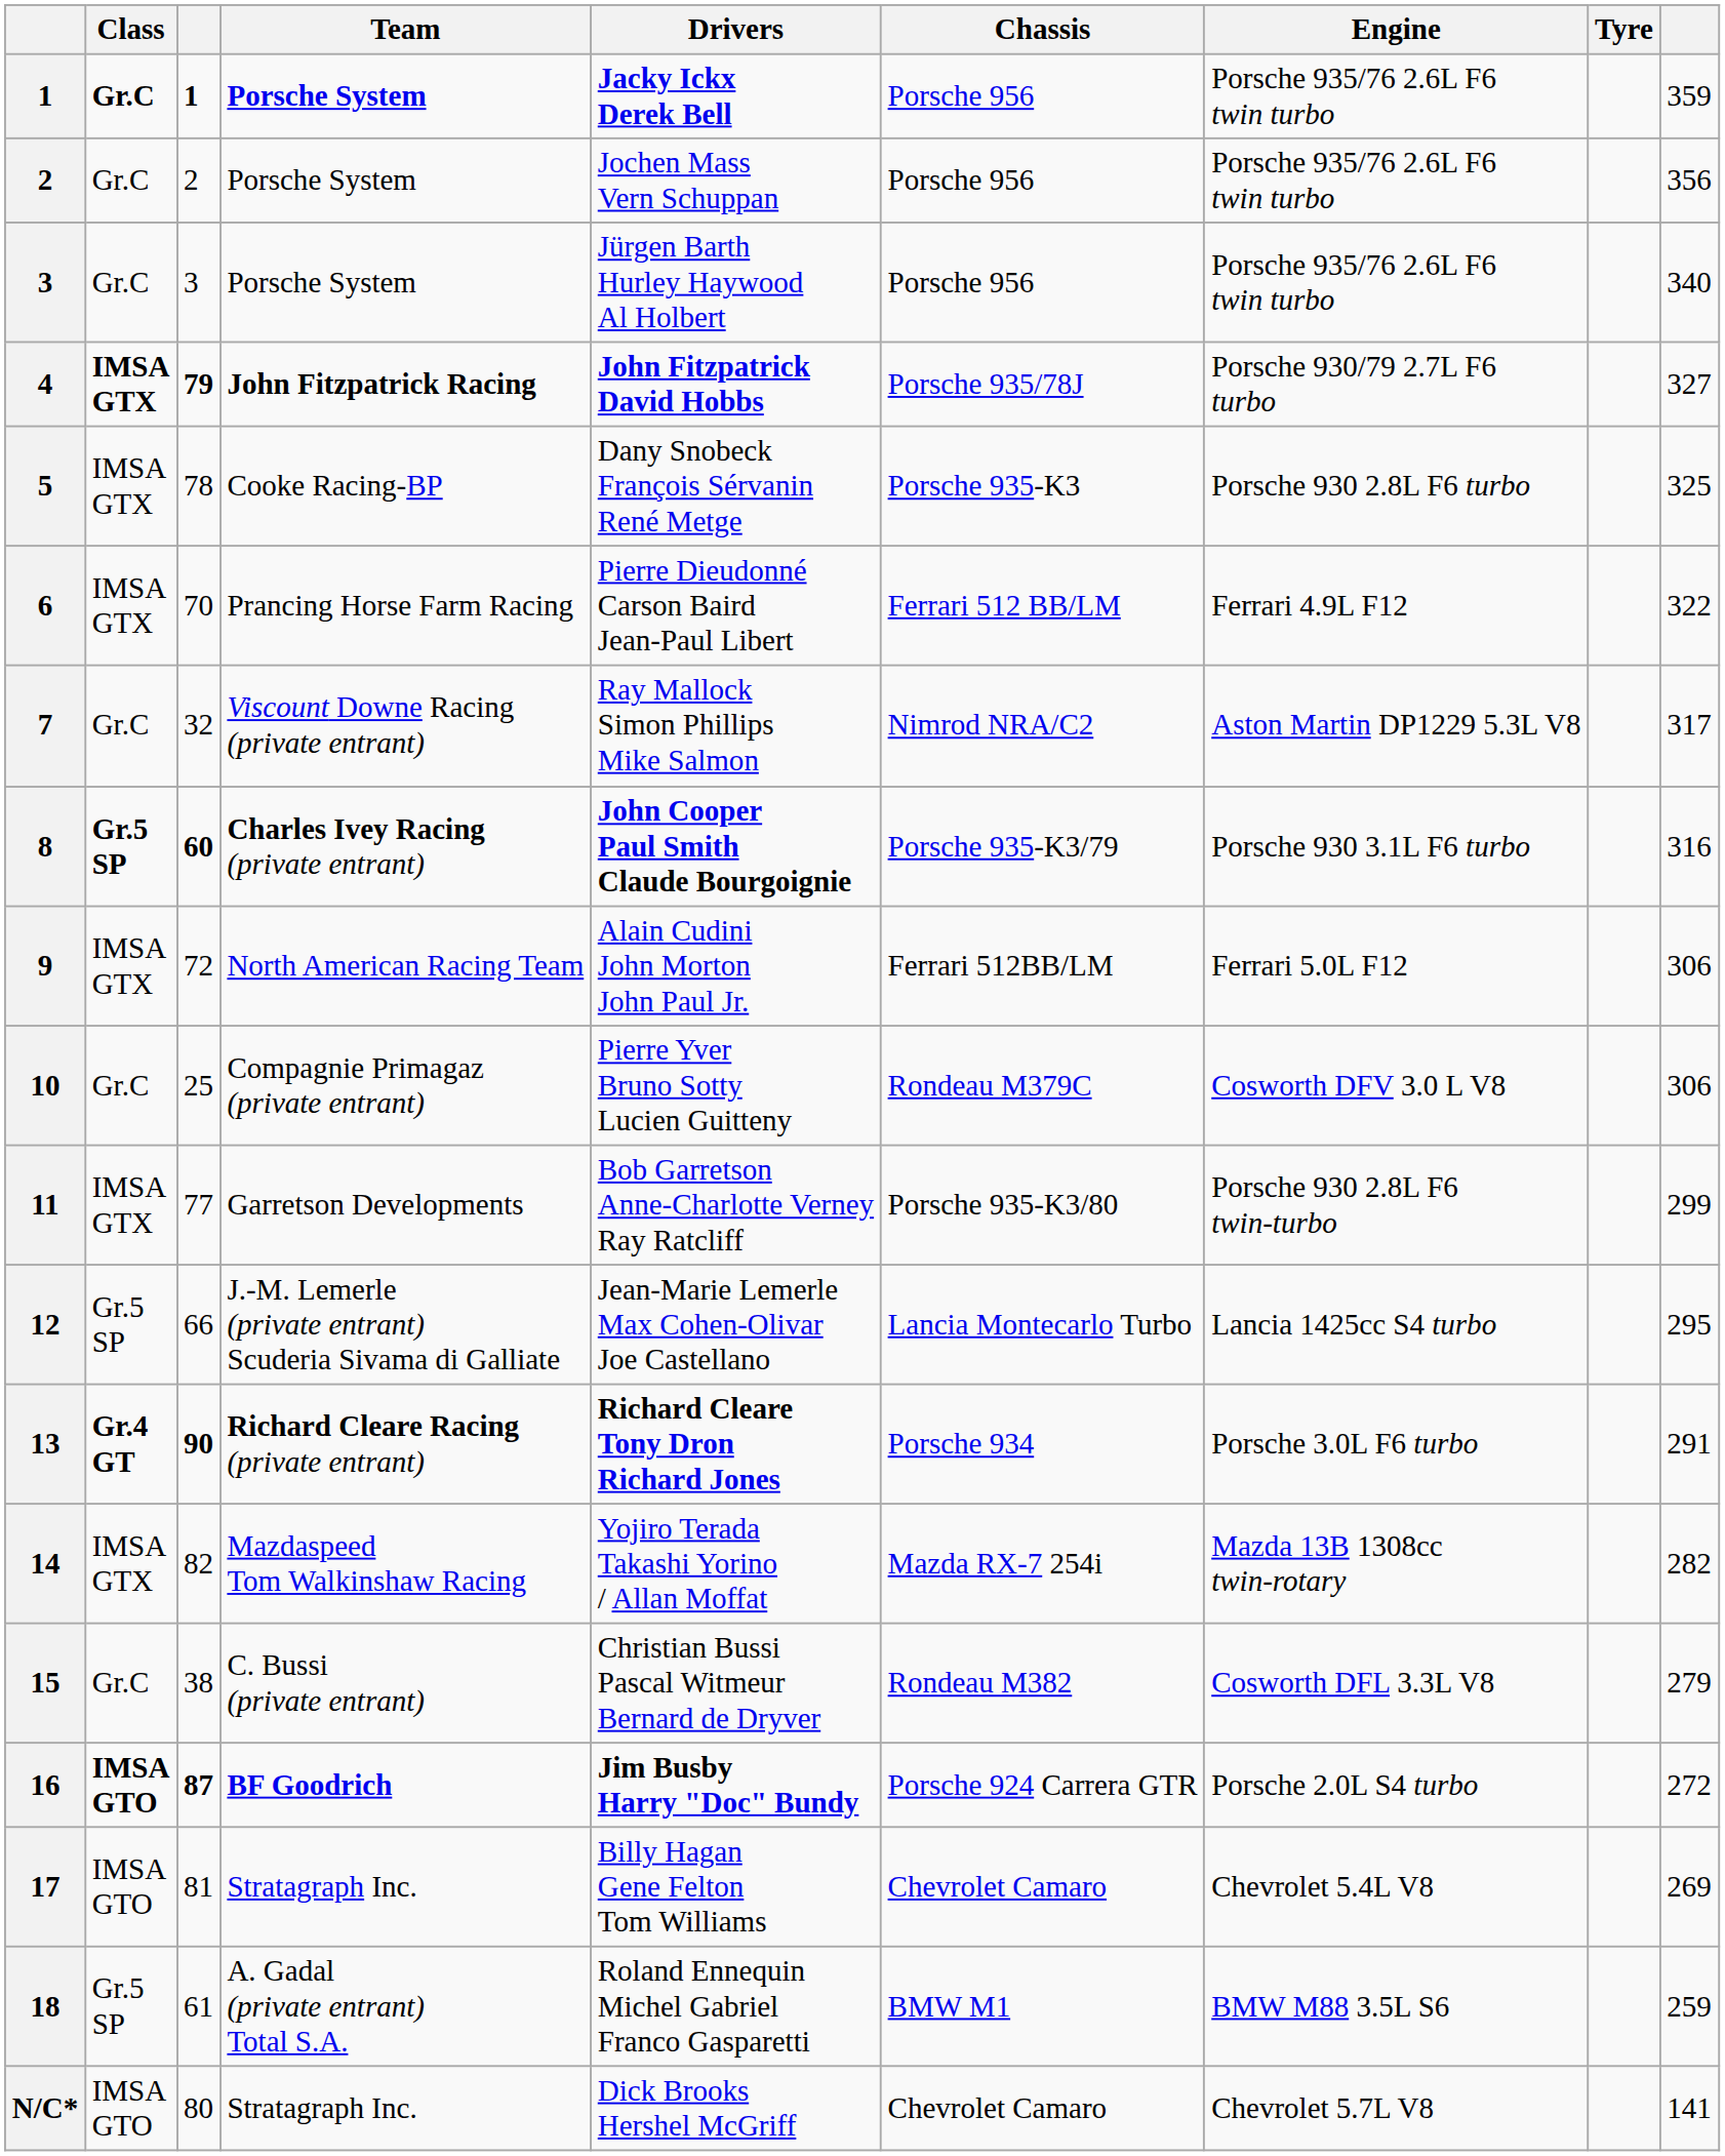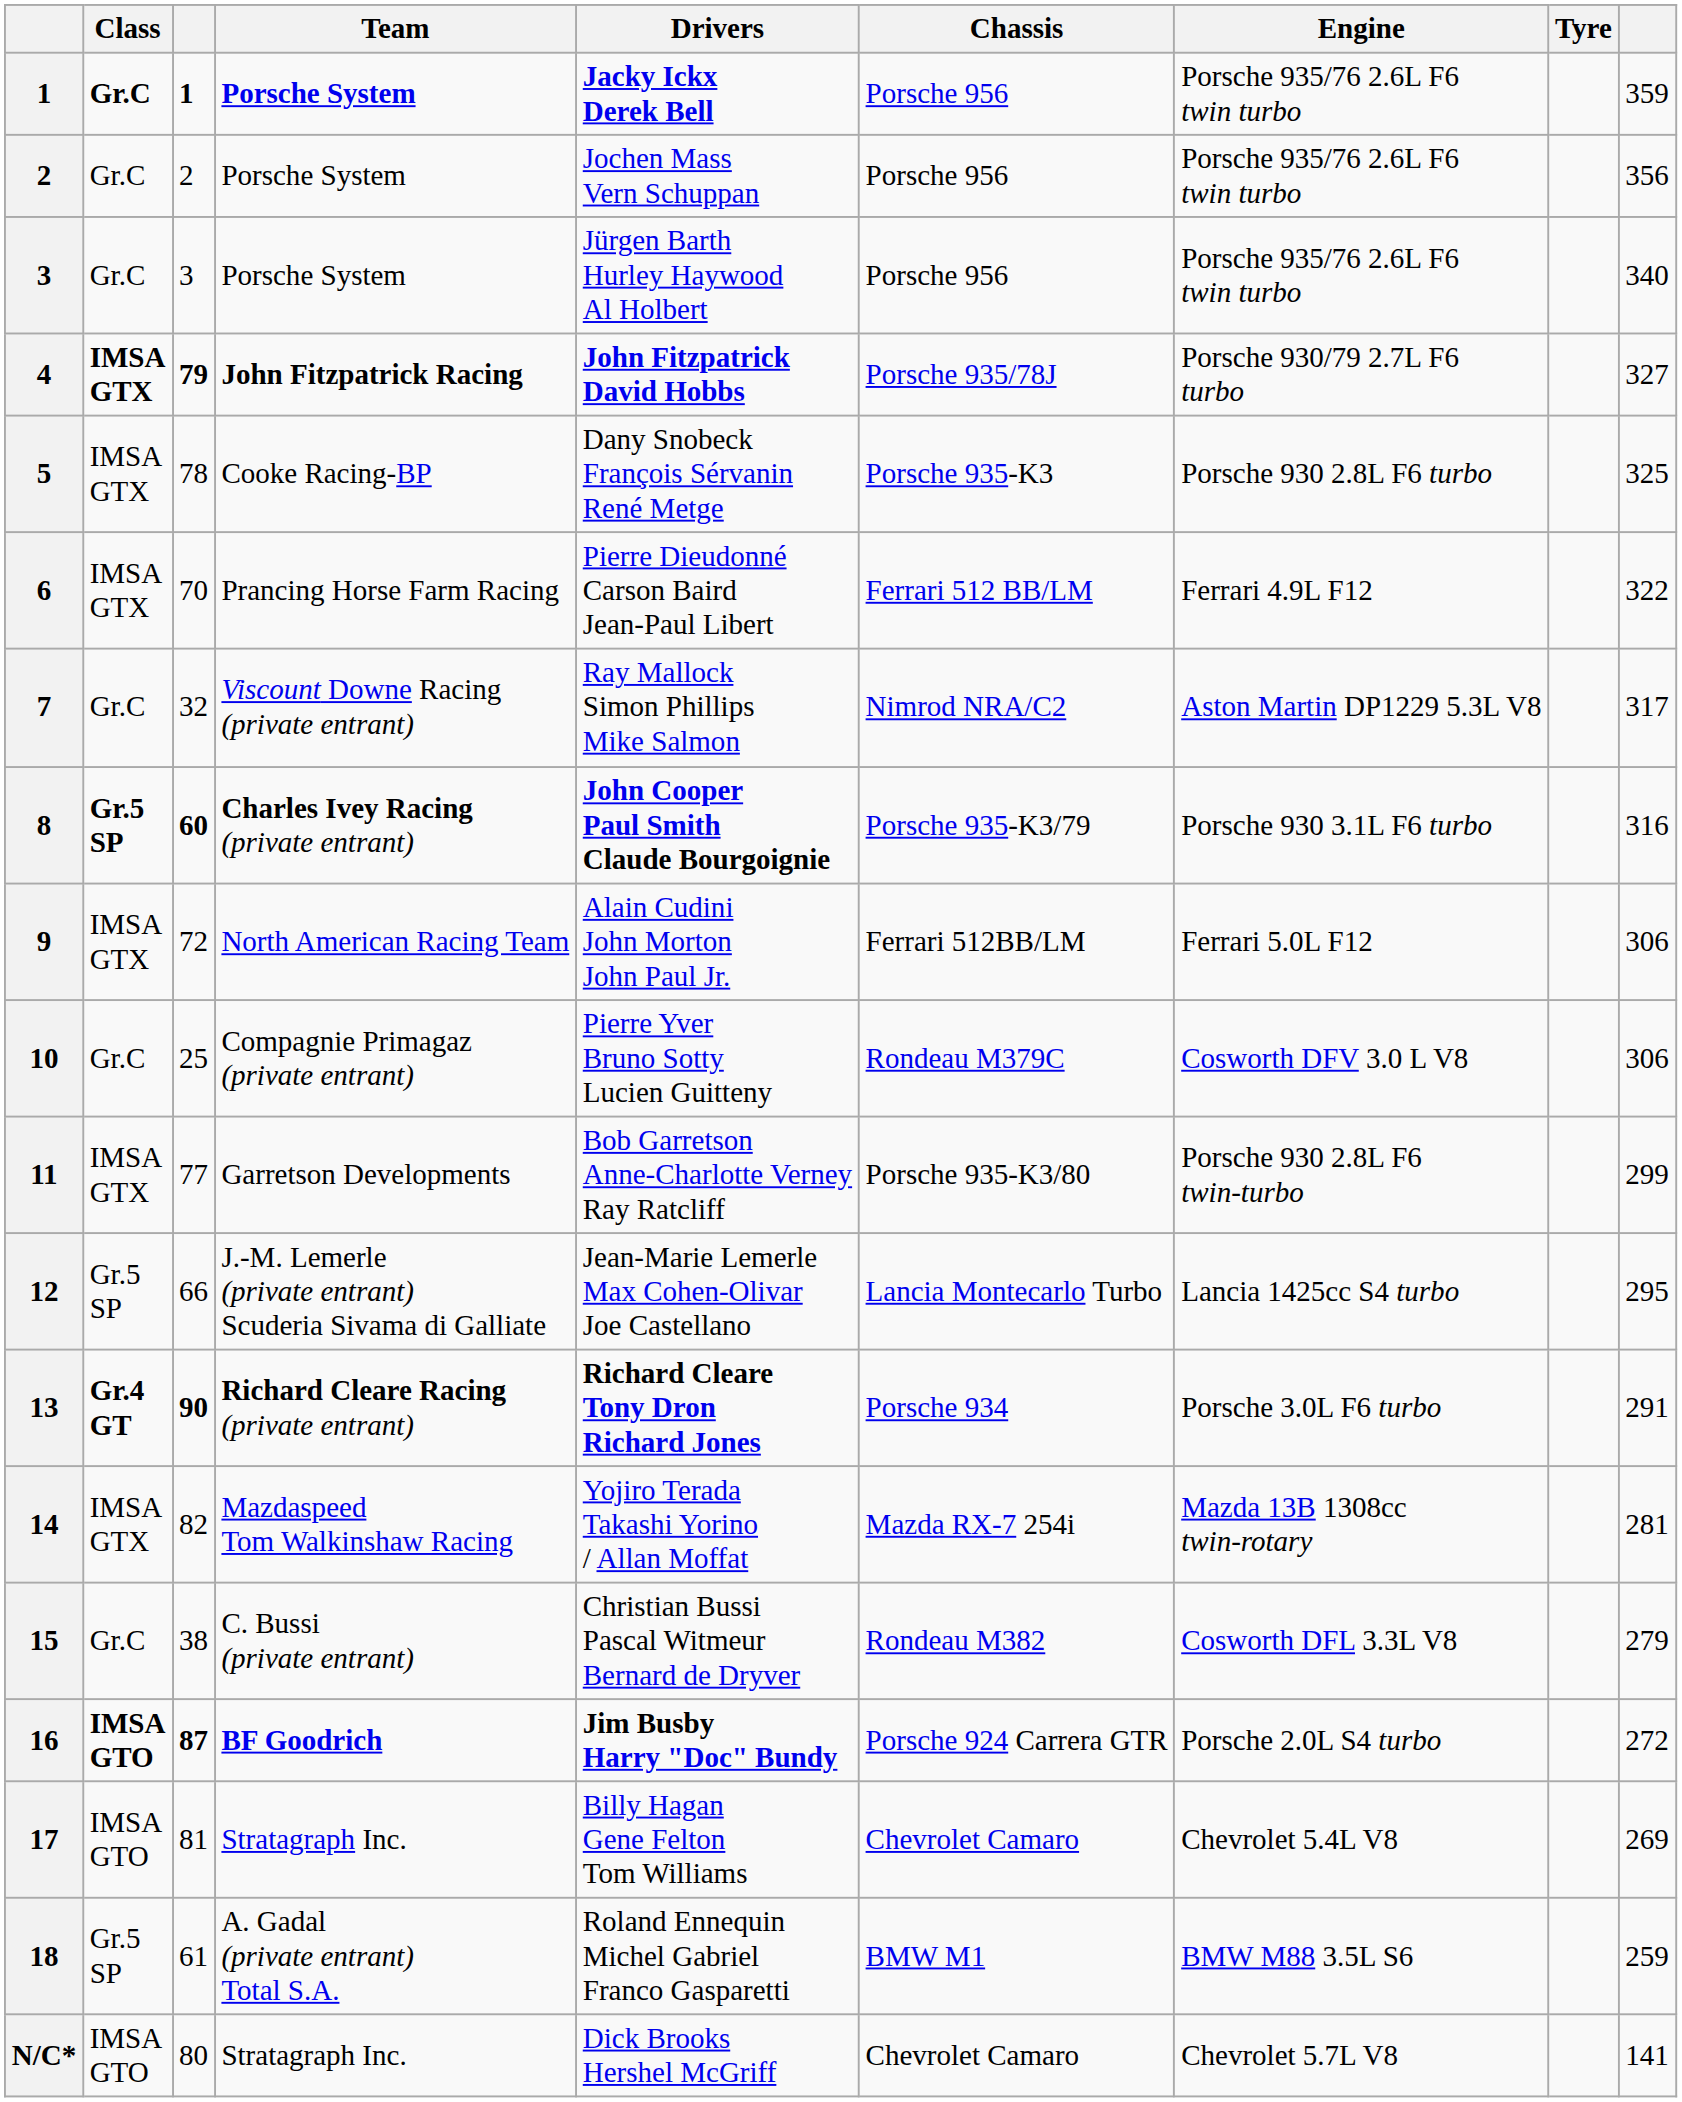14 | column 9: 282 -> 281
